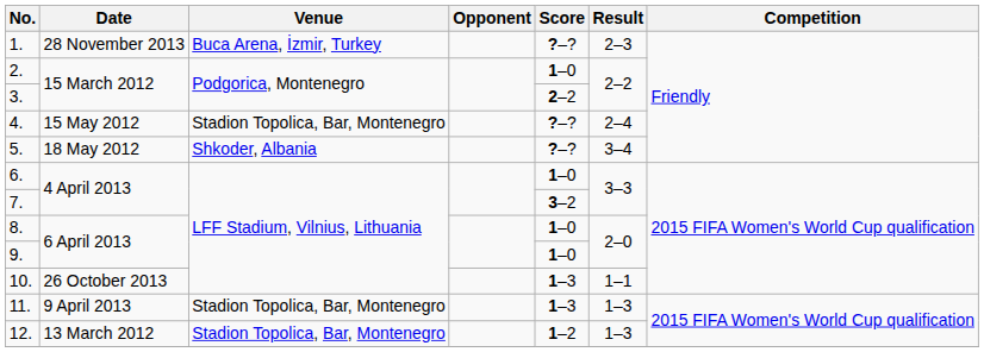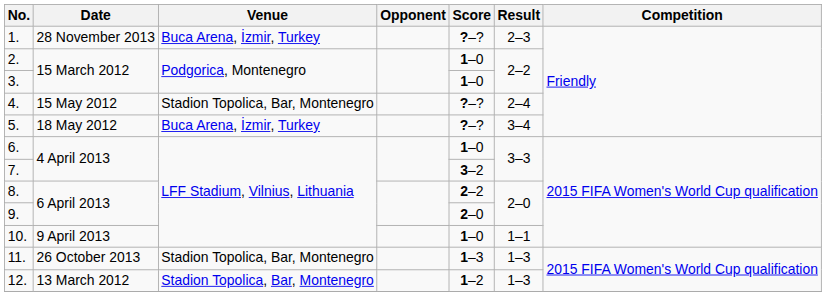3. | Score: 2–2 -> 1–0
5. | Venue: Shkoder, Albania -> Buca Arena, İzmir, Turkey
8. | Score: 1–0 -> 2–2
9. | Score: 1–0 -> 2–0
10. | Date: 26 October 2013 -> 9 April 2013
10. | Score: 1–3 -> 1–0
11. | Date: 9 April 2013 -> 26 October 2013
